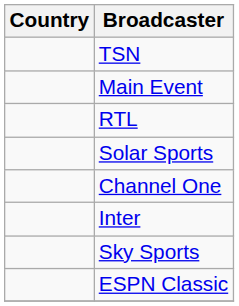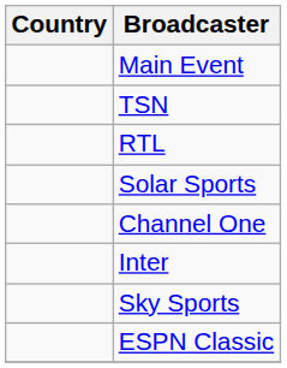rows swapped: Main Event <-> TSN
